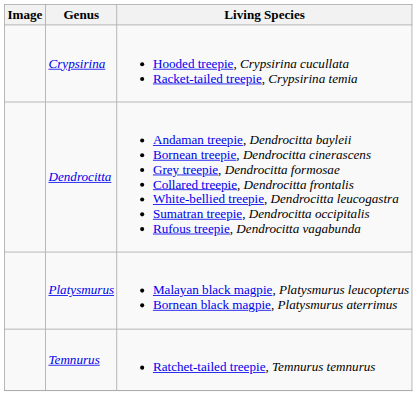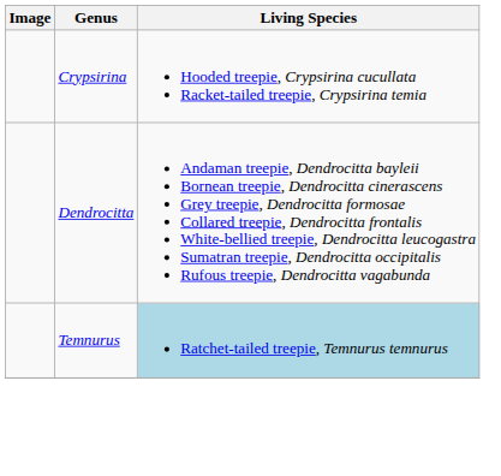- row: Platysmurus | Malayan black magpie, Platysmurus leucopterus Bornean black magpie, Platysmurus aterrimus
Temnurus | Living Species: no background -> lightblue background
